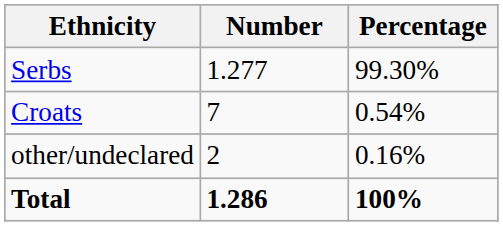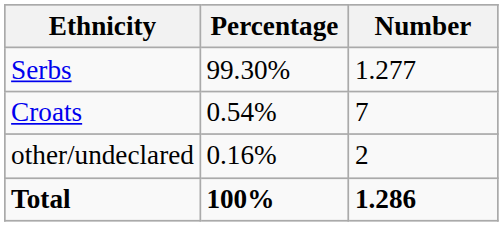columns swapped: Number <-> Percentage
